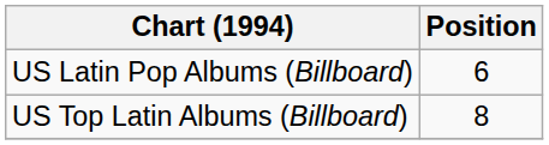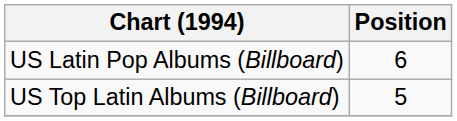US Top Latin Albums (Billboard) | Position: 8 -> 5
